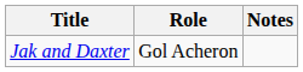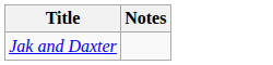- column: Role | Gol Acheron
